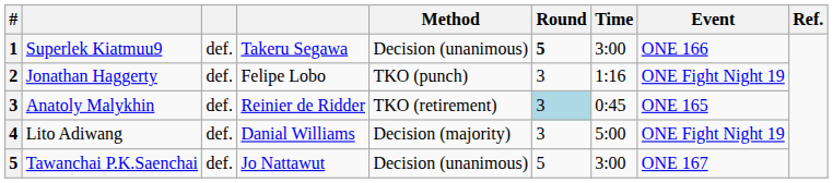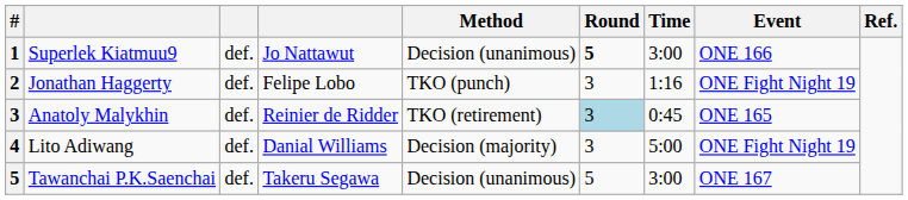Superlek Kiatmuu9 | column 4: Takeru Segawa -> Jo Nattawut
Tawanchai P.K.Saenchai | column 4: Jo Nattawut -> Takeru Segawa
